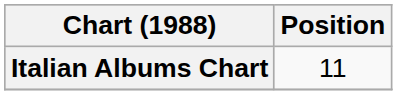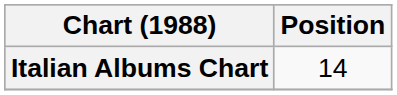Italian Albums Chart | Position: 11 -> 14
